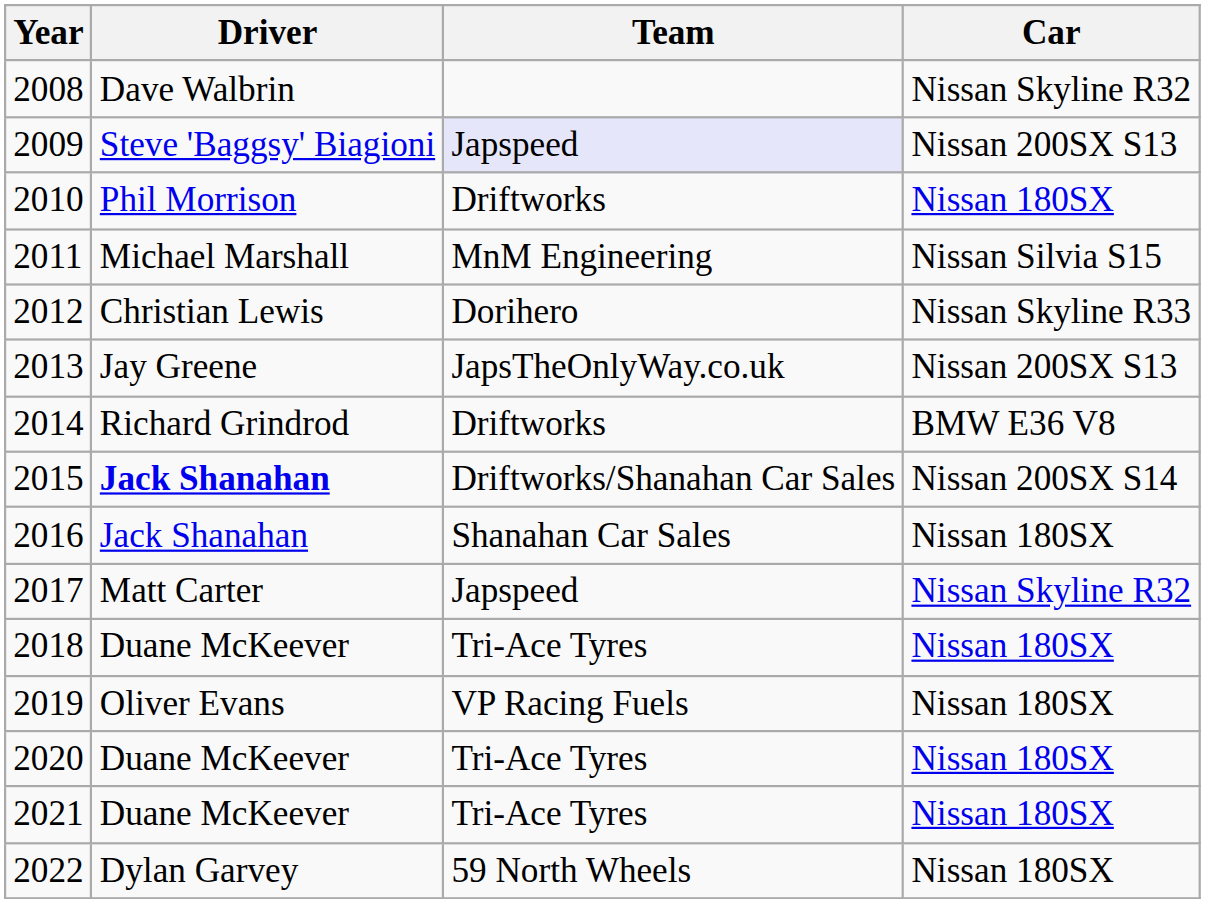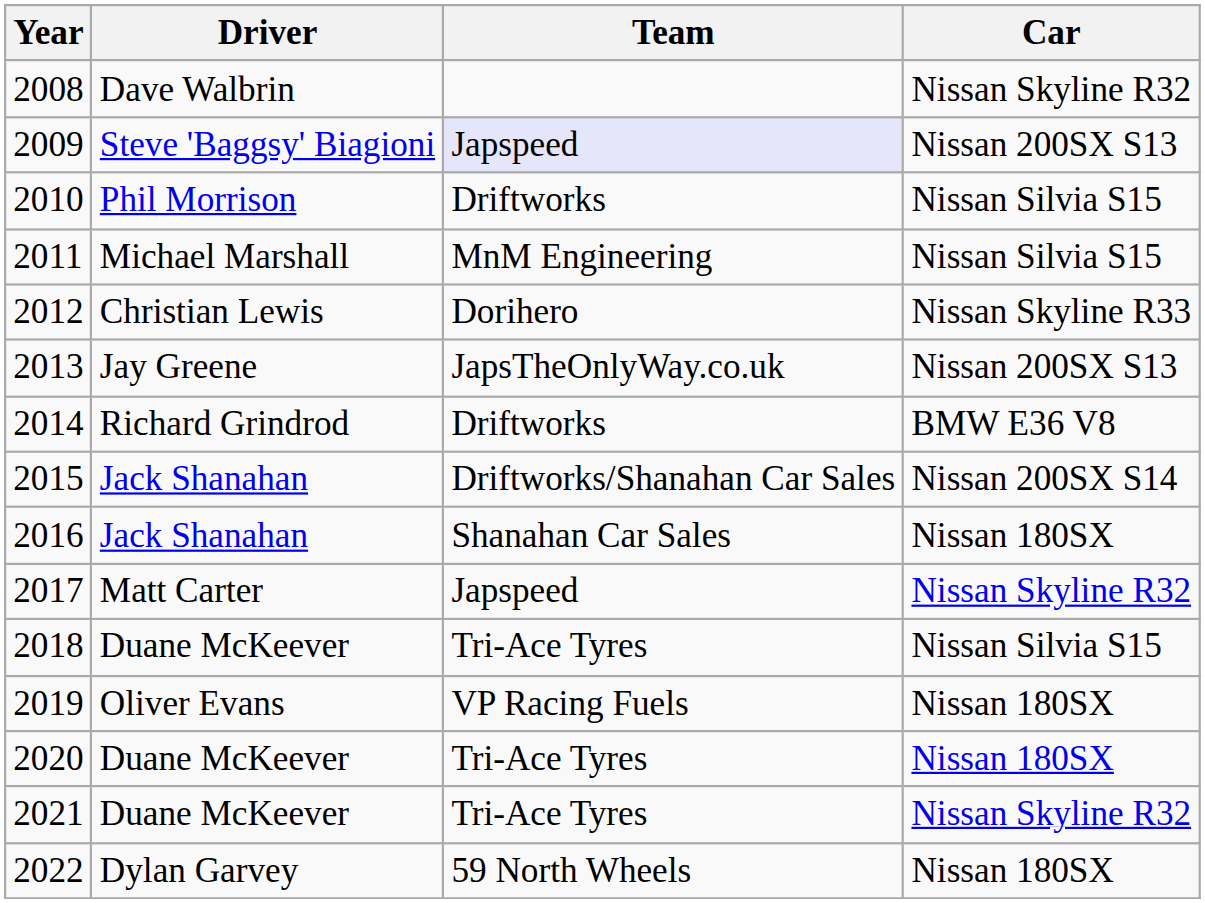2010 | Car: Nissan 180SX -> Nissan Silvia S15
2015 | Driver: bold -> normal
2018 | Car: Nissan 180SX -> Nissan Silvia S15
2021 | Car: Nissan 180SX -> Nissan Skyline R32
